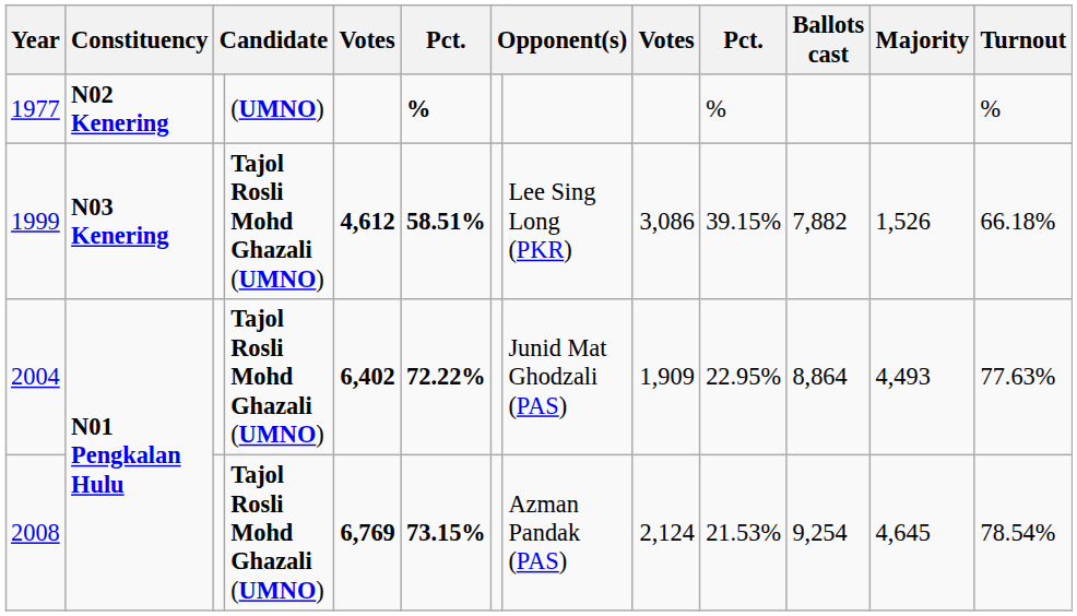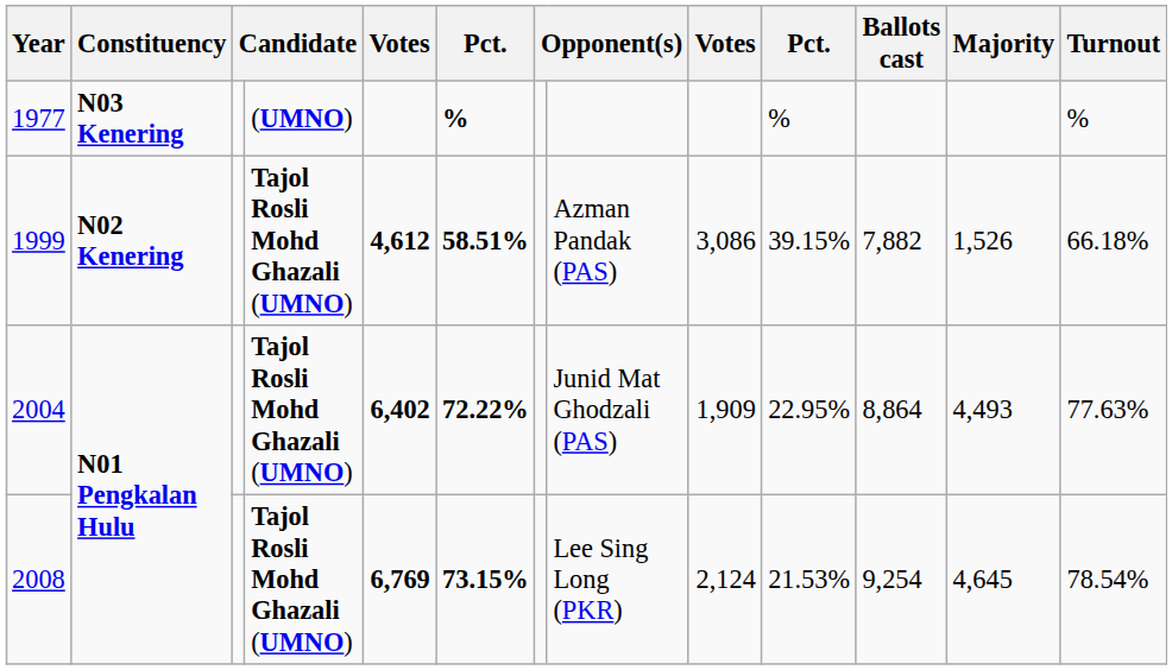1977 | Constituency: N02 Kenering -> N03 Kenering
1999 | Constituency: N03 Kenering -> N02 Kenering
1999 | column 8: Lee Sing Long (PKR) -> Azman Pandak (PAS)
2008 | column 8: Azman Pandak (PAS) -> Lee Sing Long (PKR)
